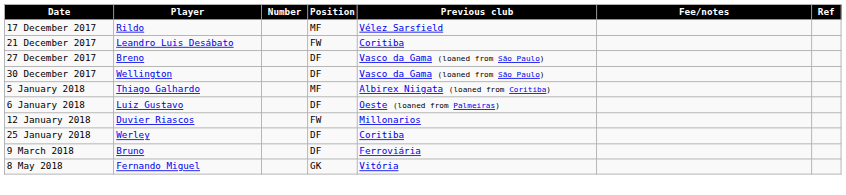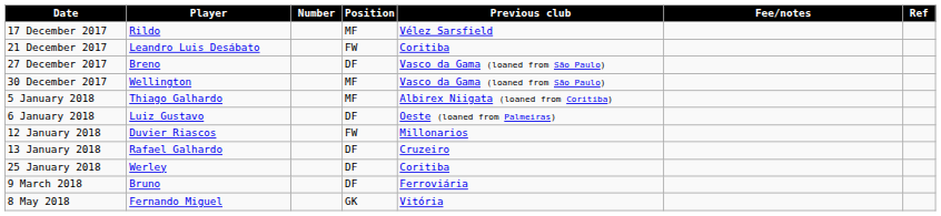30 December 2017 | Position: DF -> MF
+ row: 13 January 2018 | Rafael Galhardo | DF | Cruzeiro
